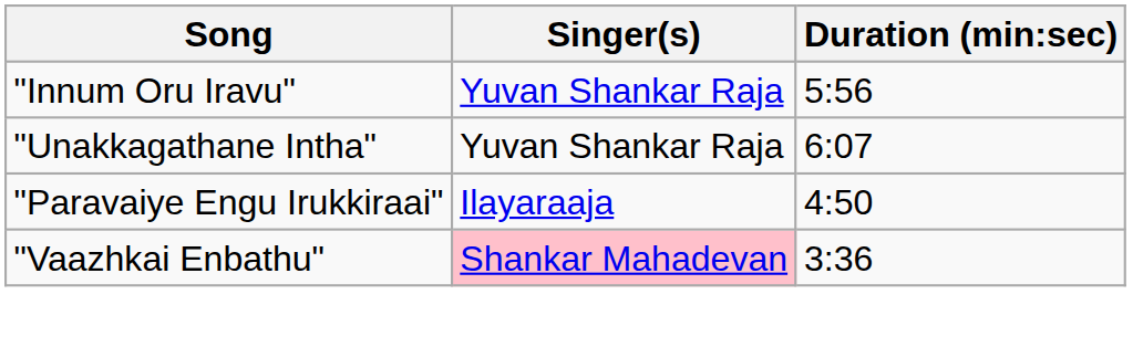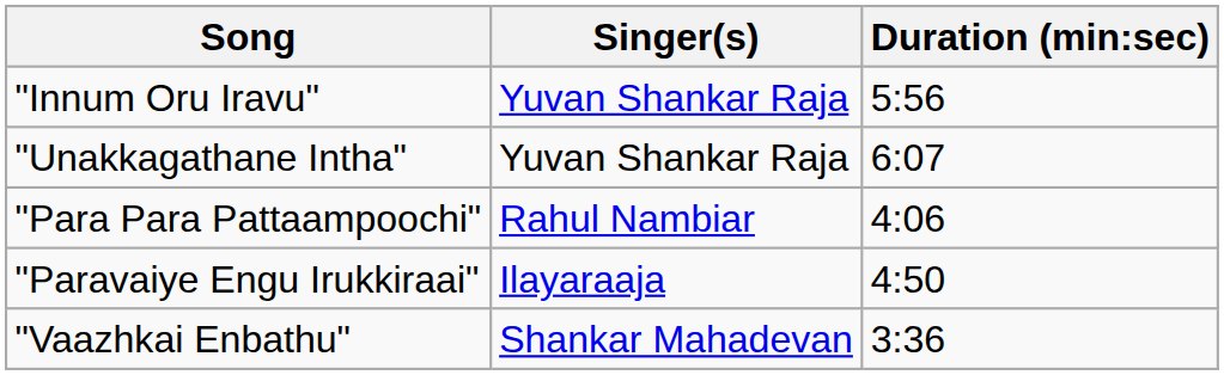+ row: "Para Para Pattaampoochi" | Rahul Nambiar | 4:06
"Vaazhkai Enbathu" | Singer(s): pink background -> no background
